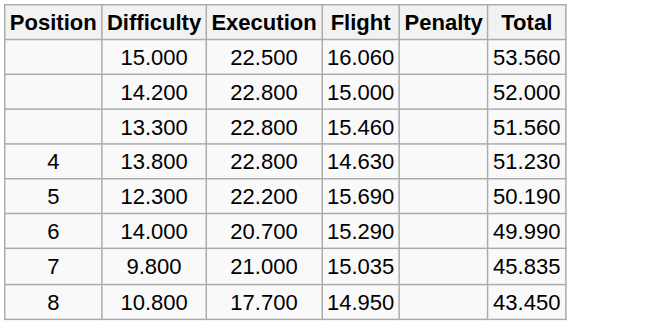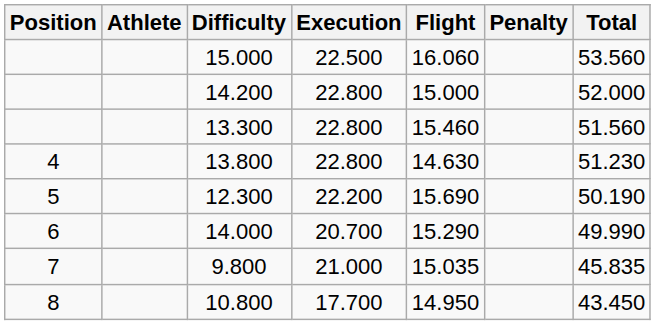+ column: Athlete
